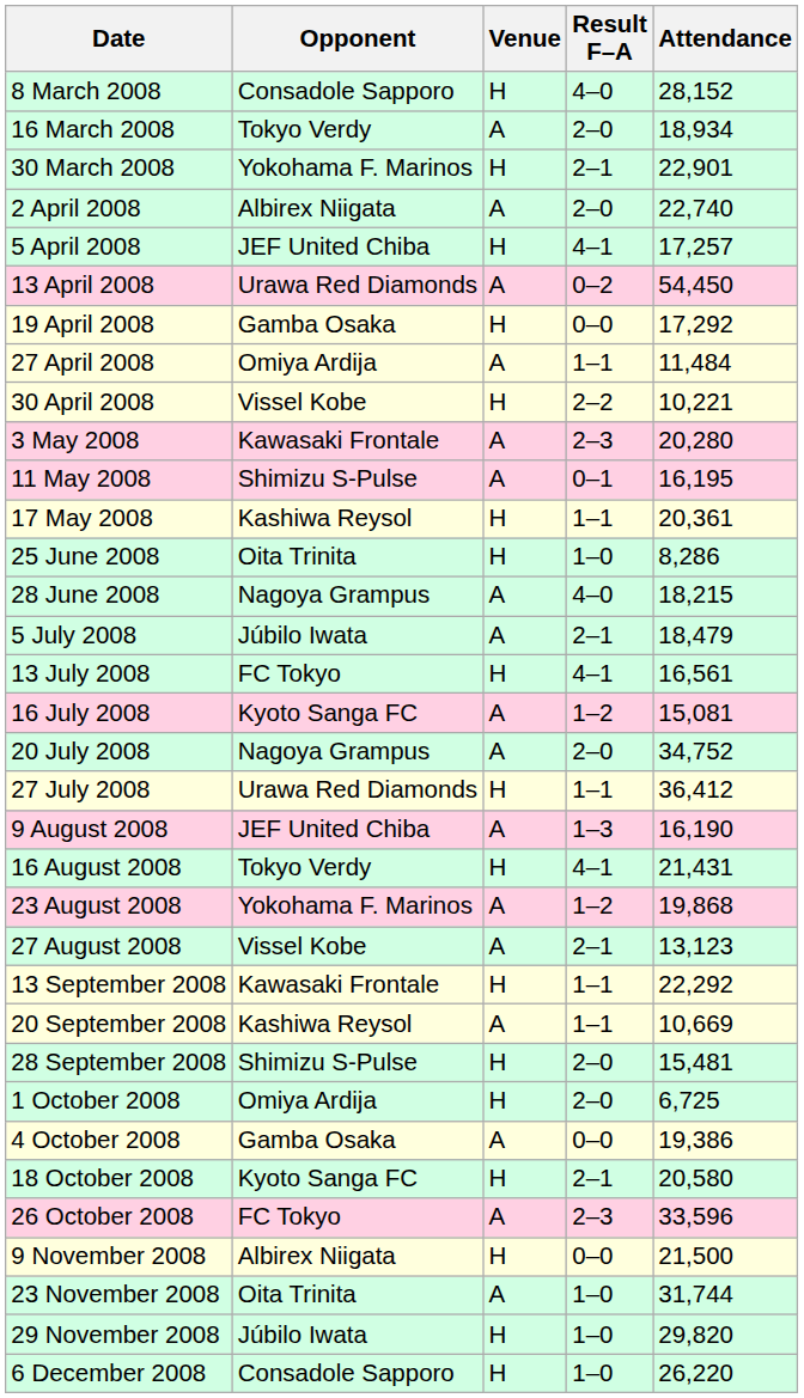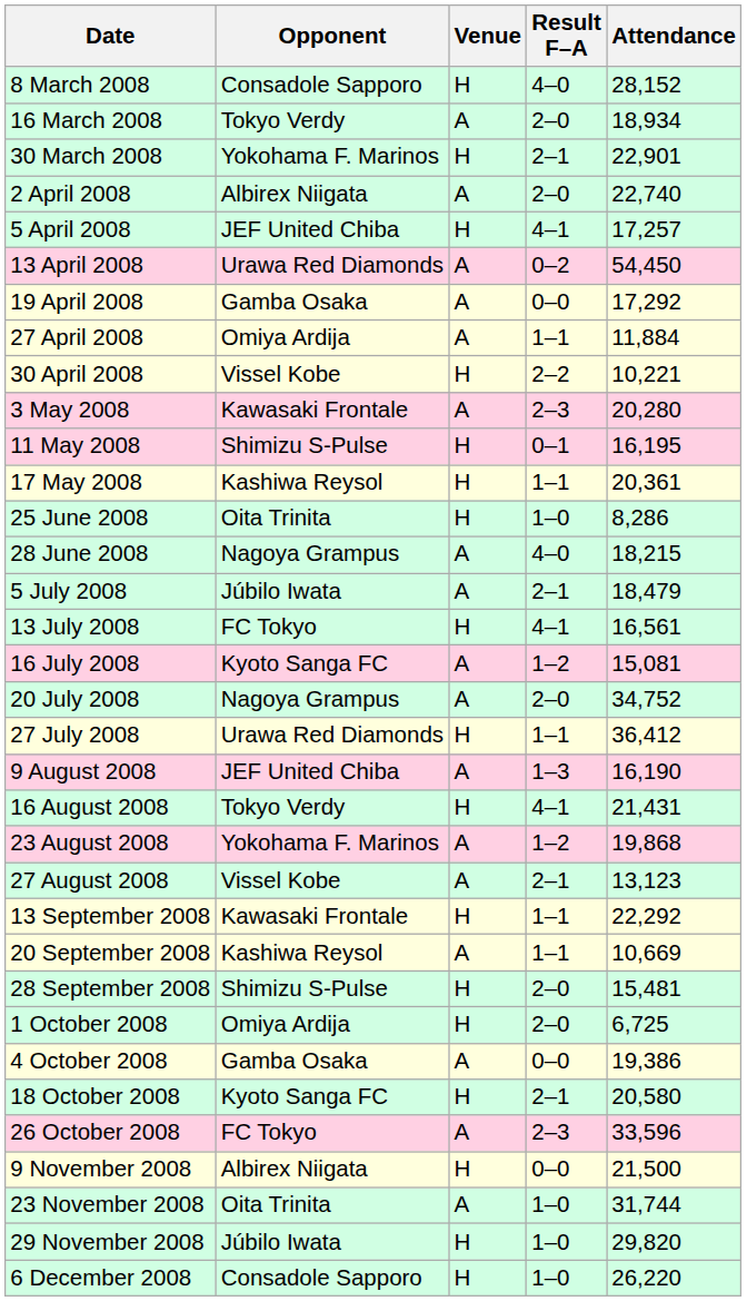19 April 2008 | Venue: H -> A
27 April 2008 | Attendance: 11,484 -> 11,884
11 May 2008 | Venue: A -> H
